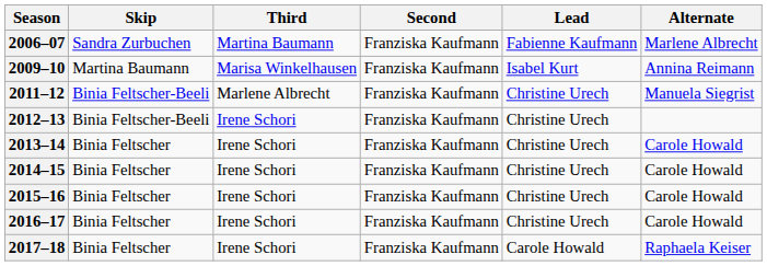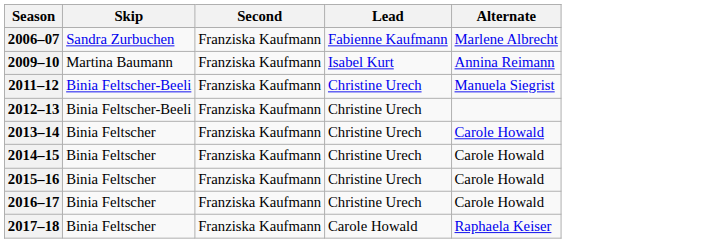- column: Third | Martina Baumann | Marisa Winkelhausen | Marlene Albrecht | Irene Schori | Irene Schori | Irene Schori | Irene Schori | Irene Schori | Irene Schori
